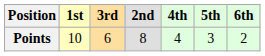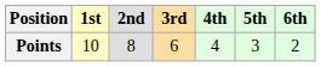columns swapped: 2nd <-> 3rd
